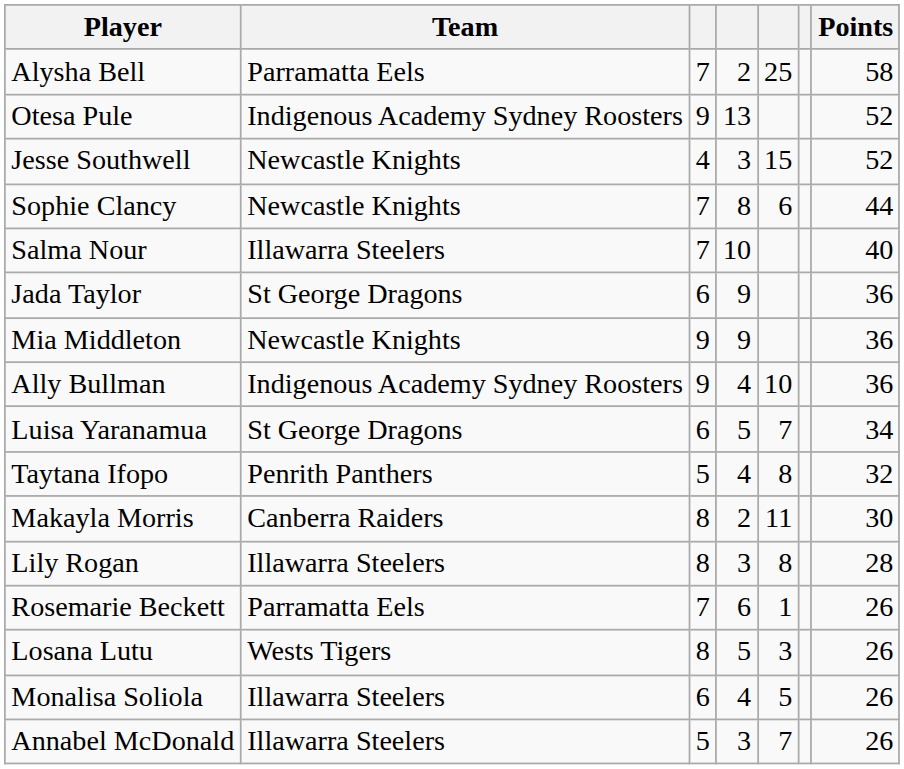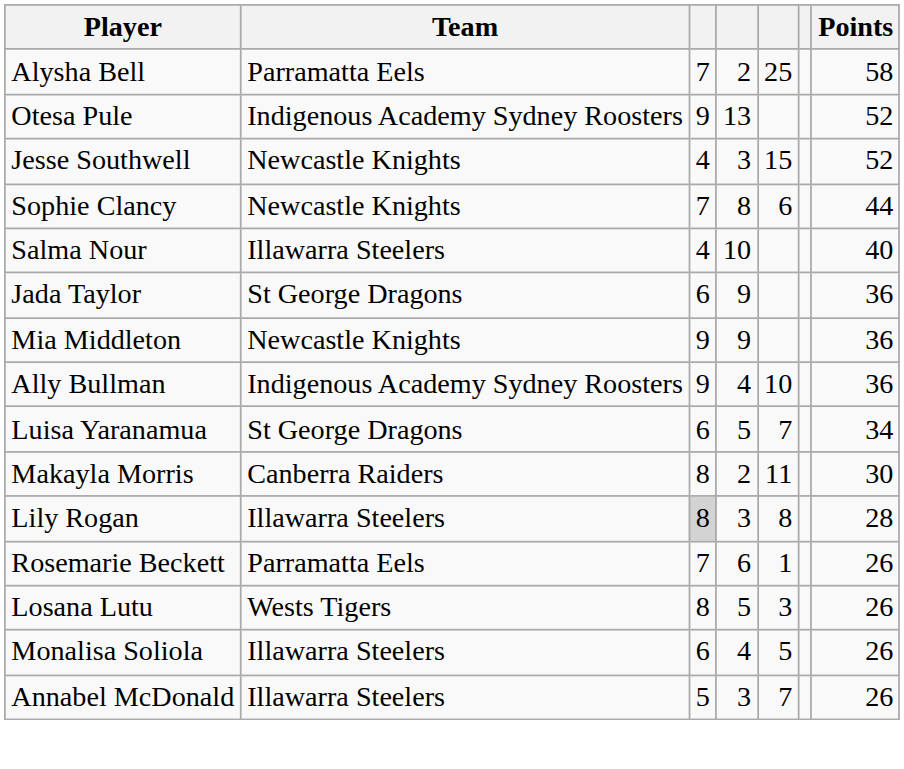Salma Nour | column 3: 7 -> 4
- row: Taytana Ifopo | Penrith Panthers | 5 | 4 | 8 | 32
Lily Rogan | column 3: no background -> lightgrey background
